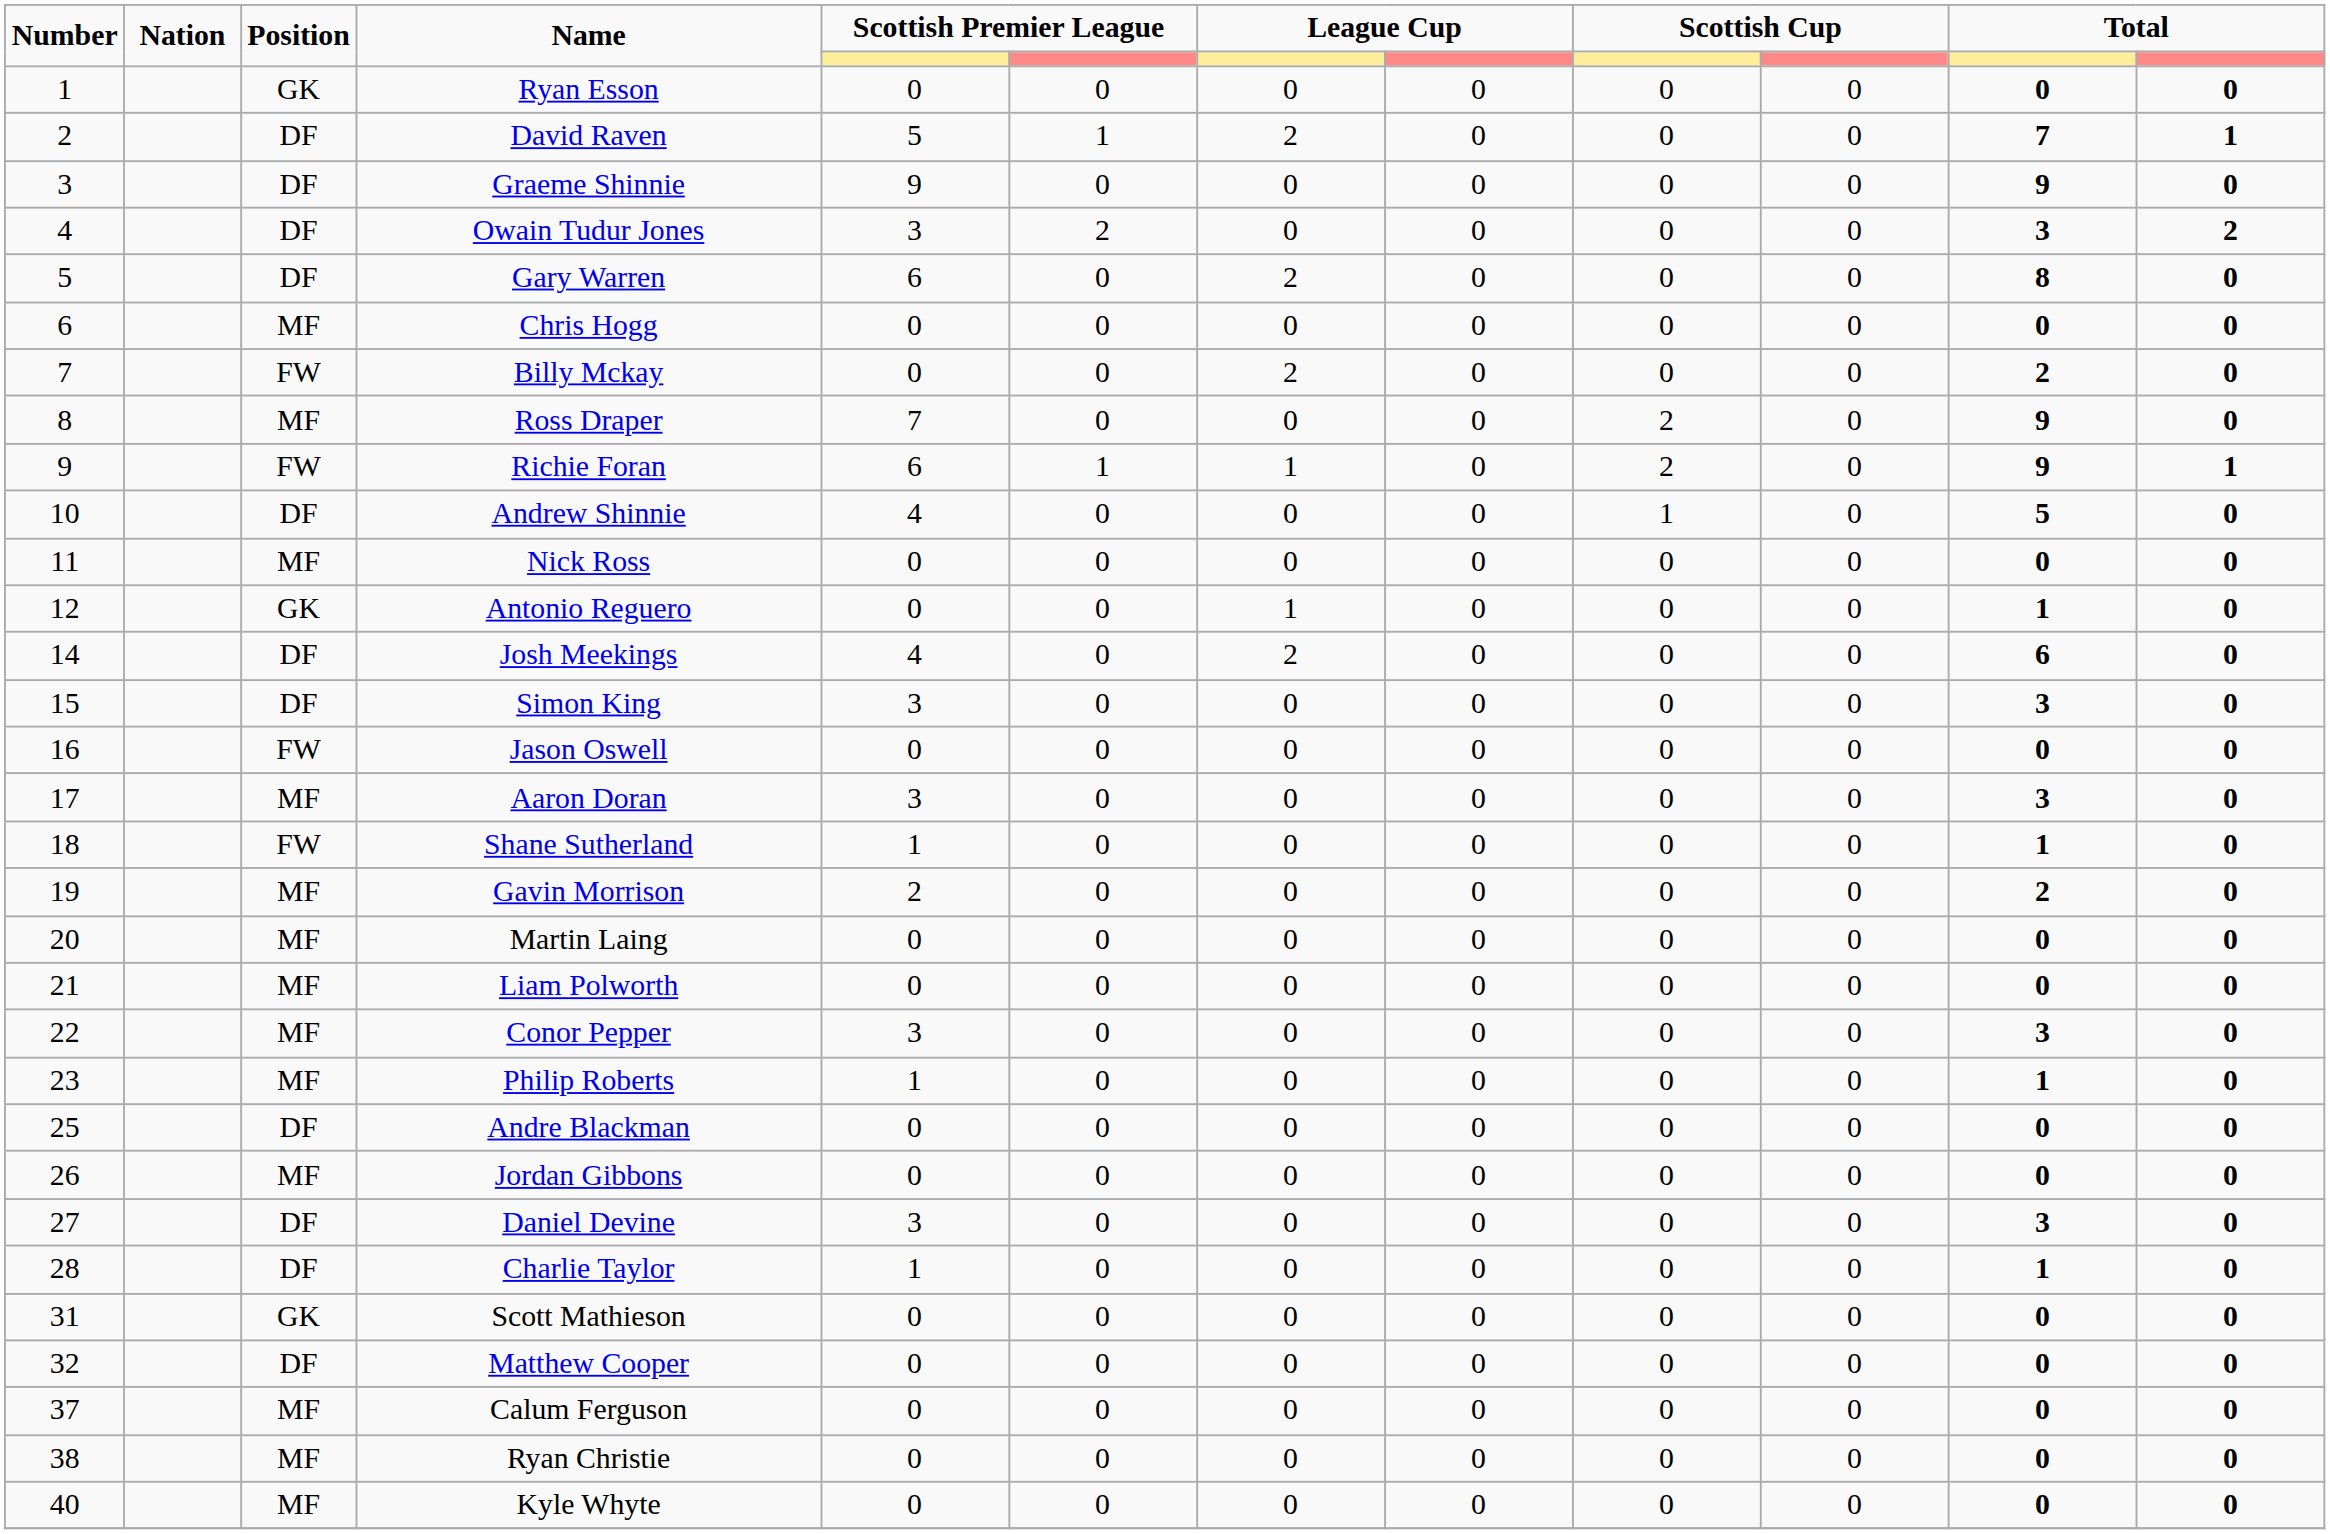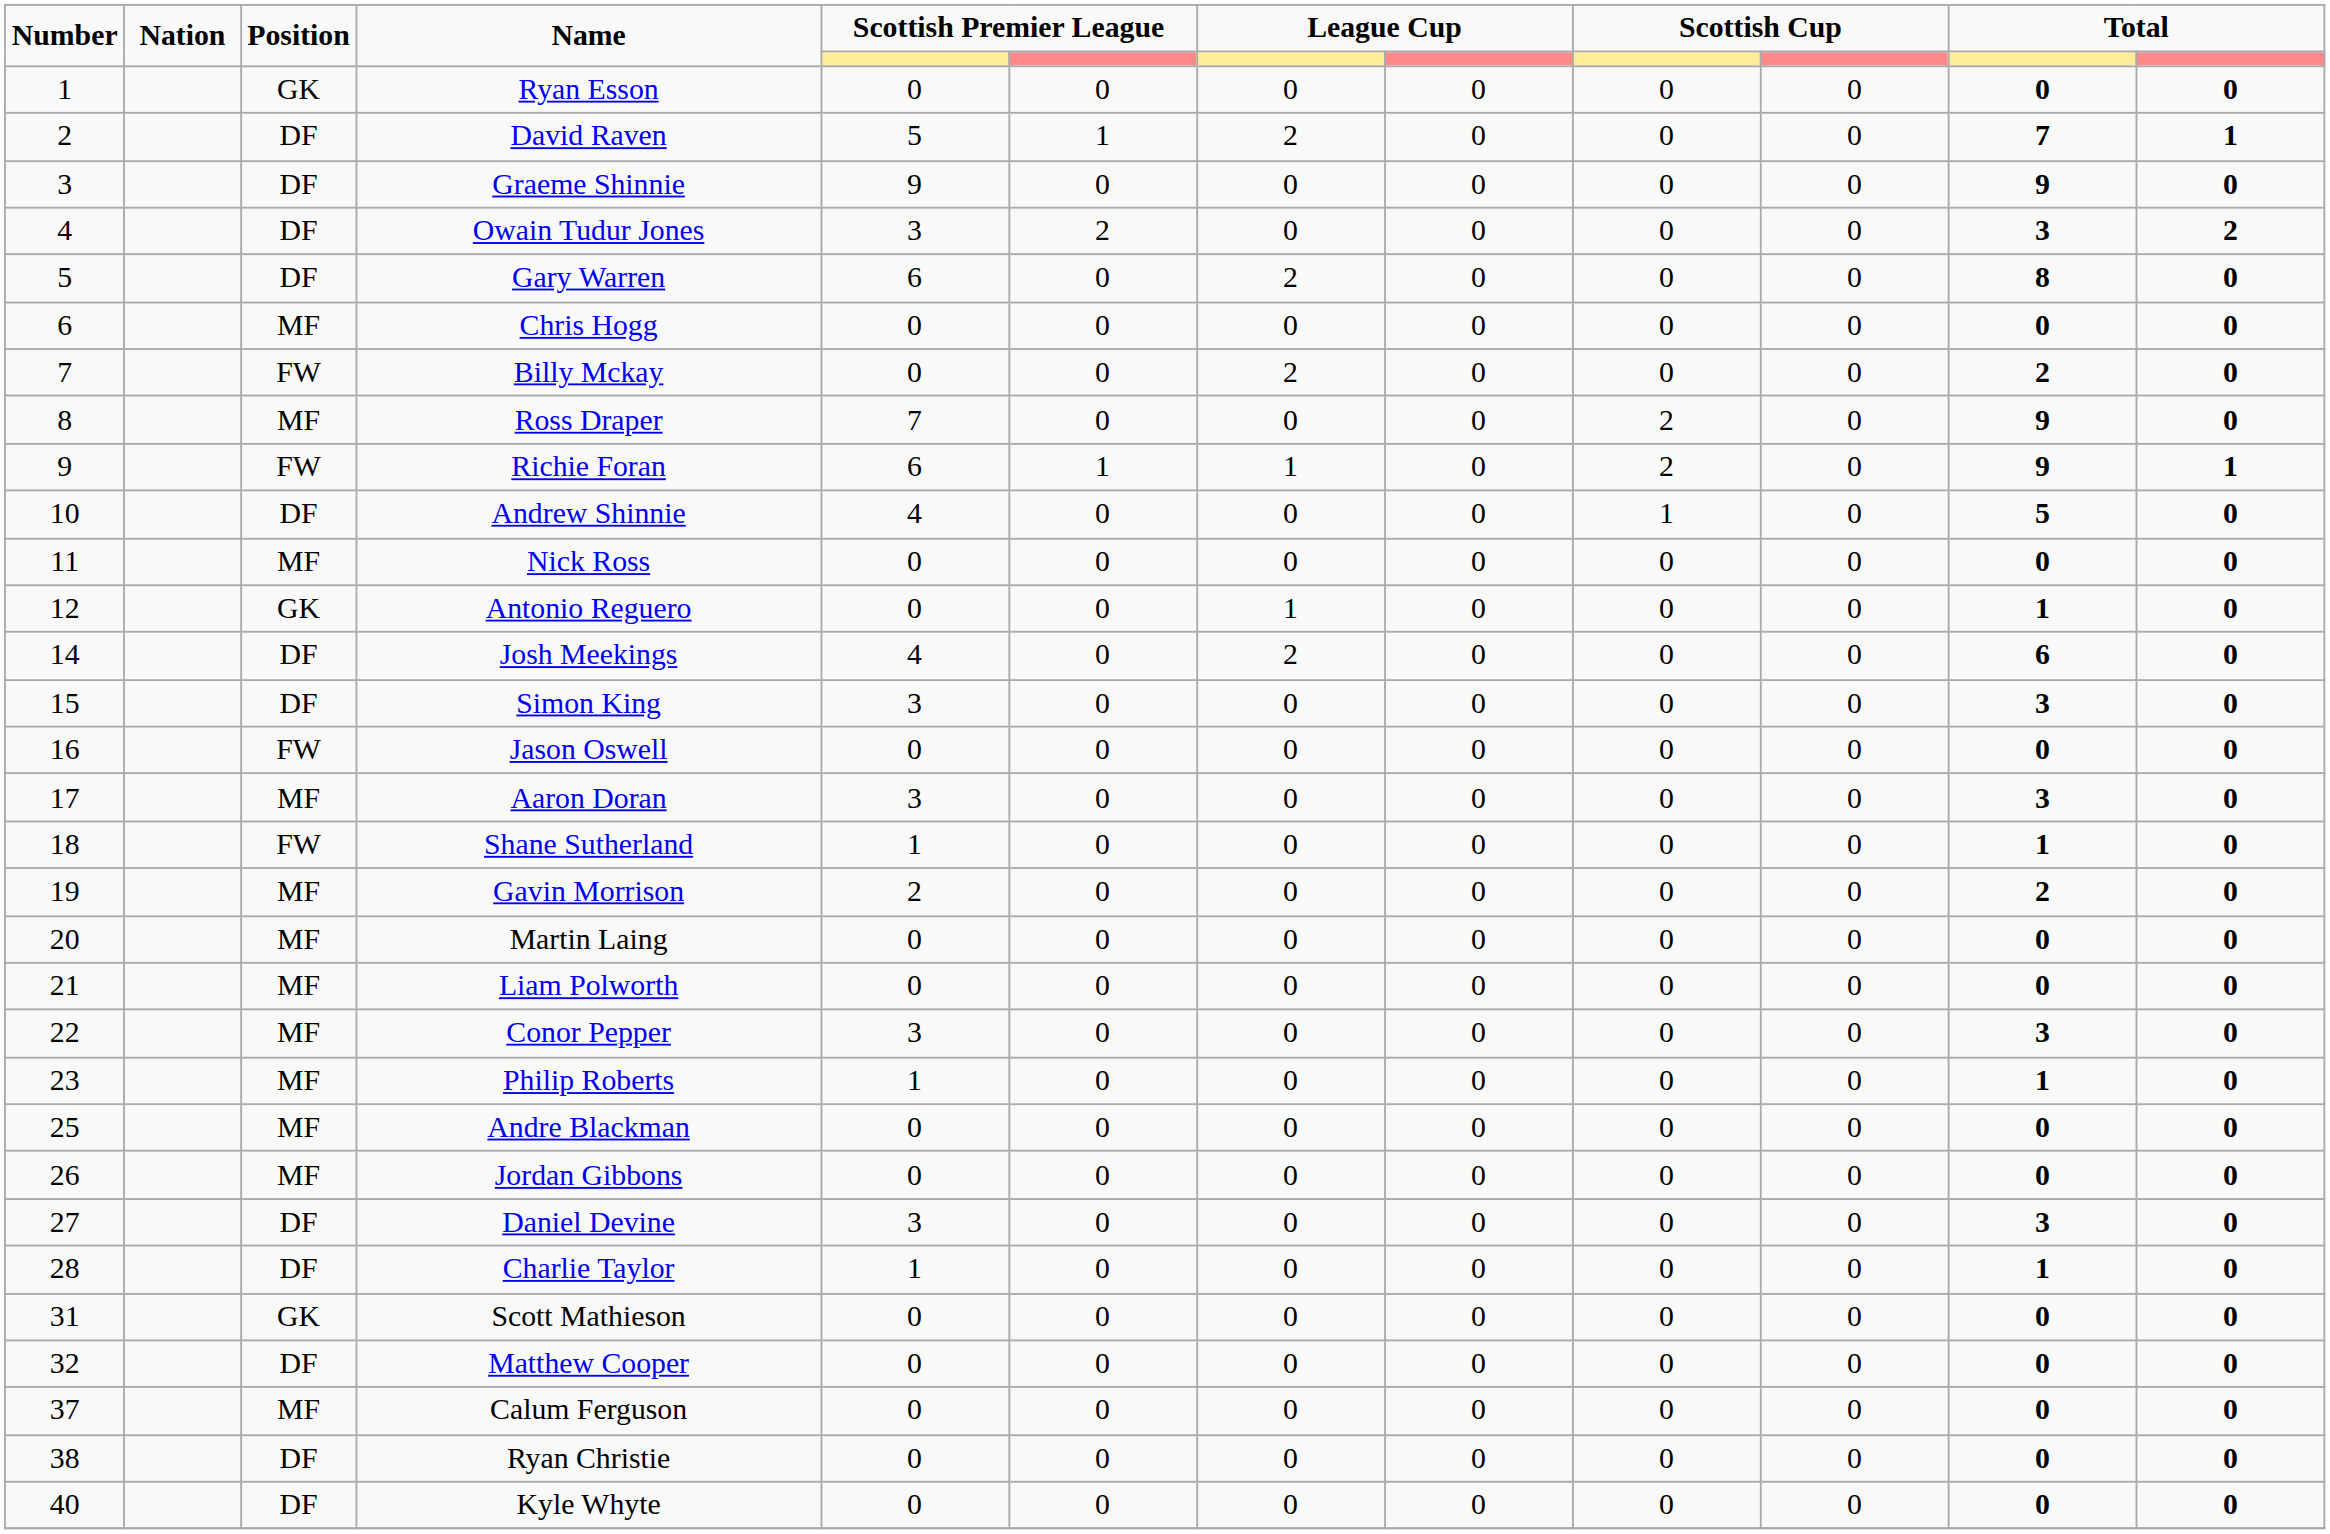Andre Blackman | Position: DF -> MF
Ryan Christie | Position: MF -> DF
Kyle Whyte | Position: MF -> DF
